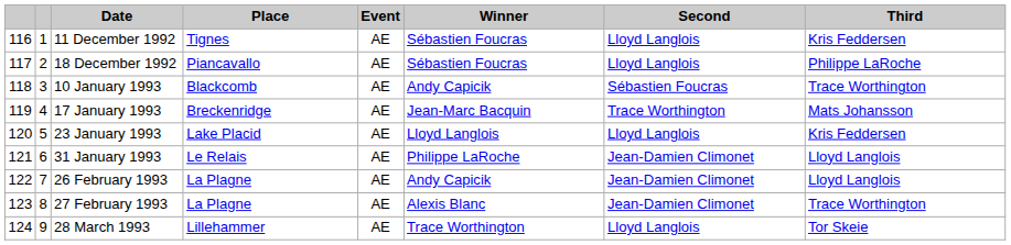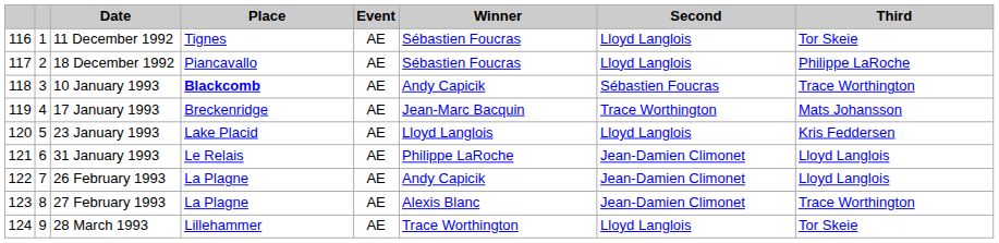11 December 1992 | Third: Kris Feddersen -> Tor Skeie
10 January 1993 | Place: normal -> bold
